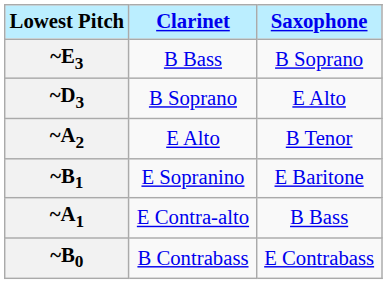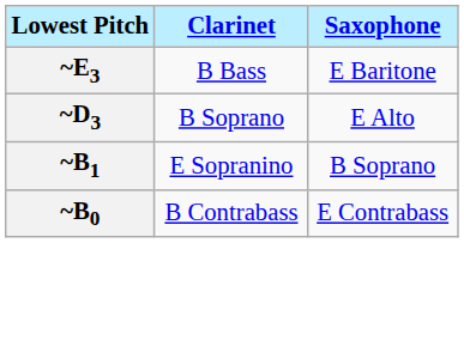~E3 | Saxophone: B Soprano -> E Baritone
- row: ~A2 | E Alto | B Tenor
~B1 | Saxophone: E Baritone -> B Soprano
- row: ~A1 | E Contra-alto | B Bass
